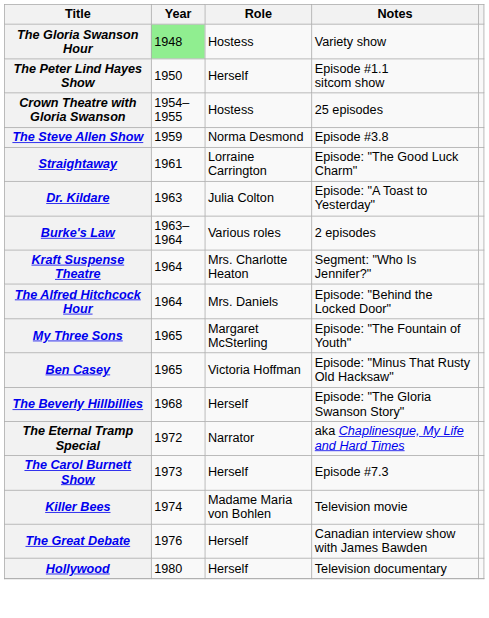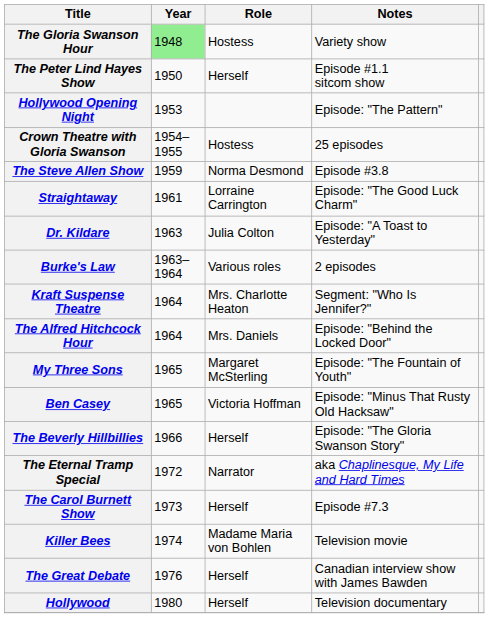+ row: Hollywood Opening Night | 1953 | Episode: "The Pattern"
The Beverly Hillbillies | Year: 1968 -> 1966
